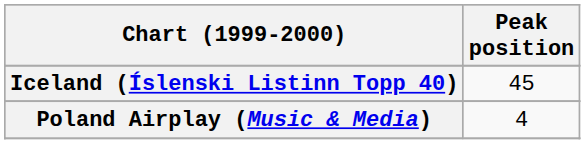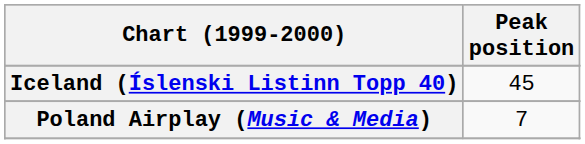Poland Airplay (Music & Media) | Peak position: 4 -> 7
